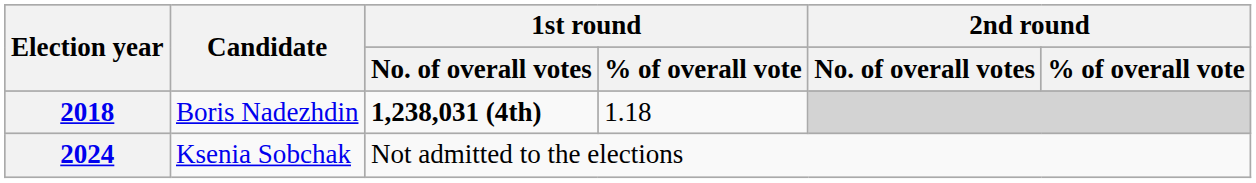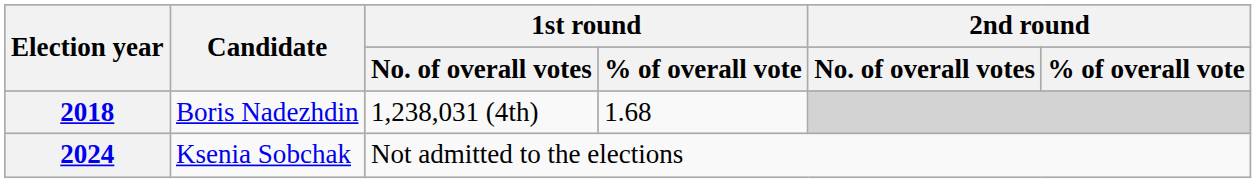2018 | 1st round / No. of overall votes: bold -> normal
2018 | 1st round / % of overall vote: 1.18 -> 1.68
